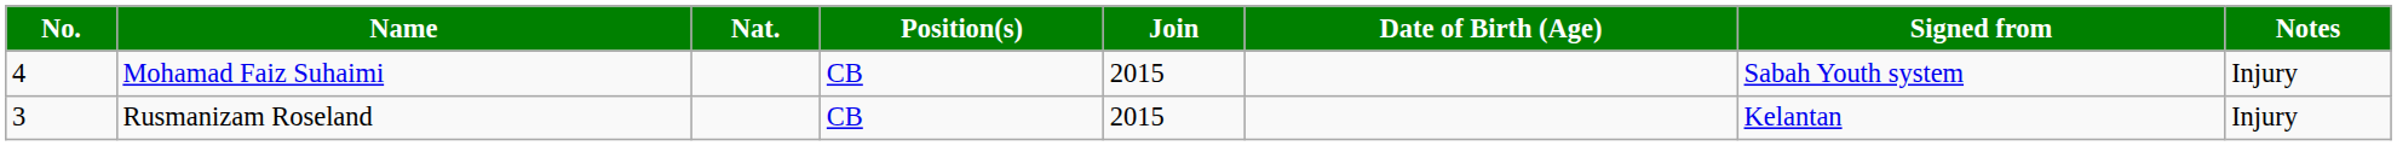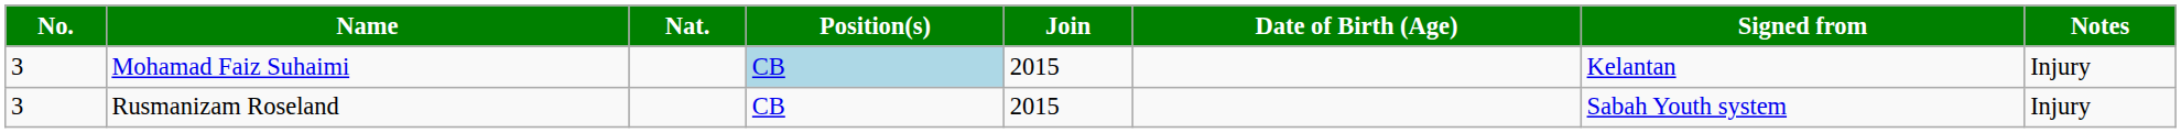Mohamad Faiz Suhaimi | No.: 4 -> 3
Mohamad Faiz Suhaimi | Position(s): no background -> lightblue background
Mohamad Faiz Suhaimi | Signed from: Sabah Youth system -> Kelantan
Rusmanizam Roseland | Signed from: Kelantan -> Sabah Youth system
